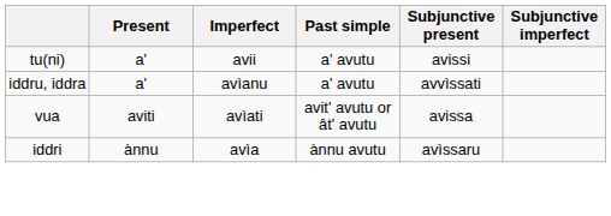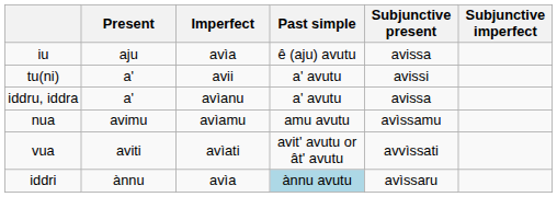+ row: iu | aju | avìa | ê (aju) avutu | avissa
iddru, iddra | Subjunctive present: avvìssati -> avissa
+ row: nua | avimu | avìamu | amu avutu | avìssamu
vua | Subjunctive present: avissa -> avvìssati
iddri | Past simple: no background -> lightblue background
